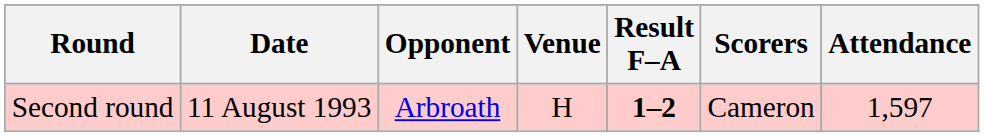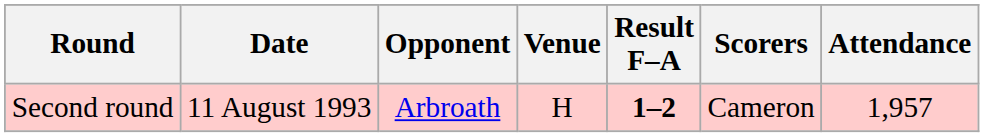Second round | Attendance: 1,597 -> 1,957
